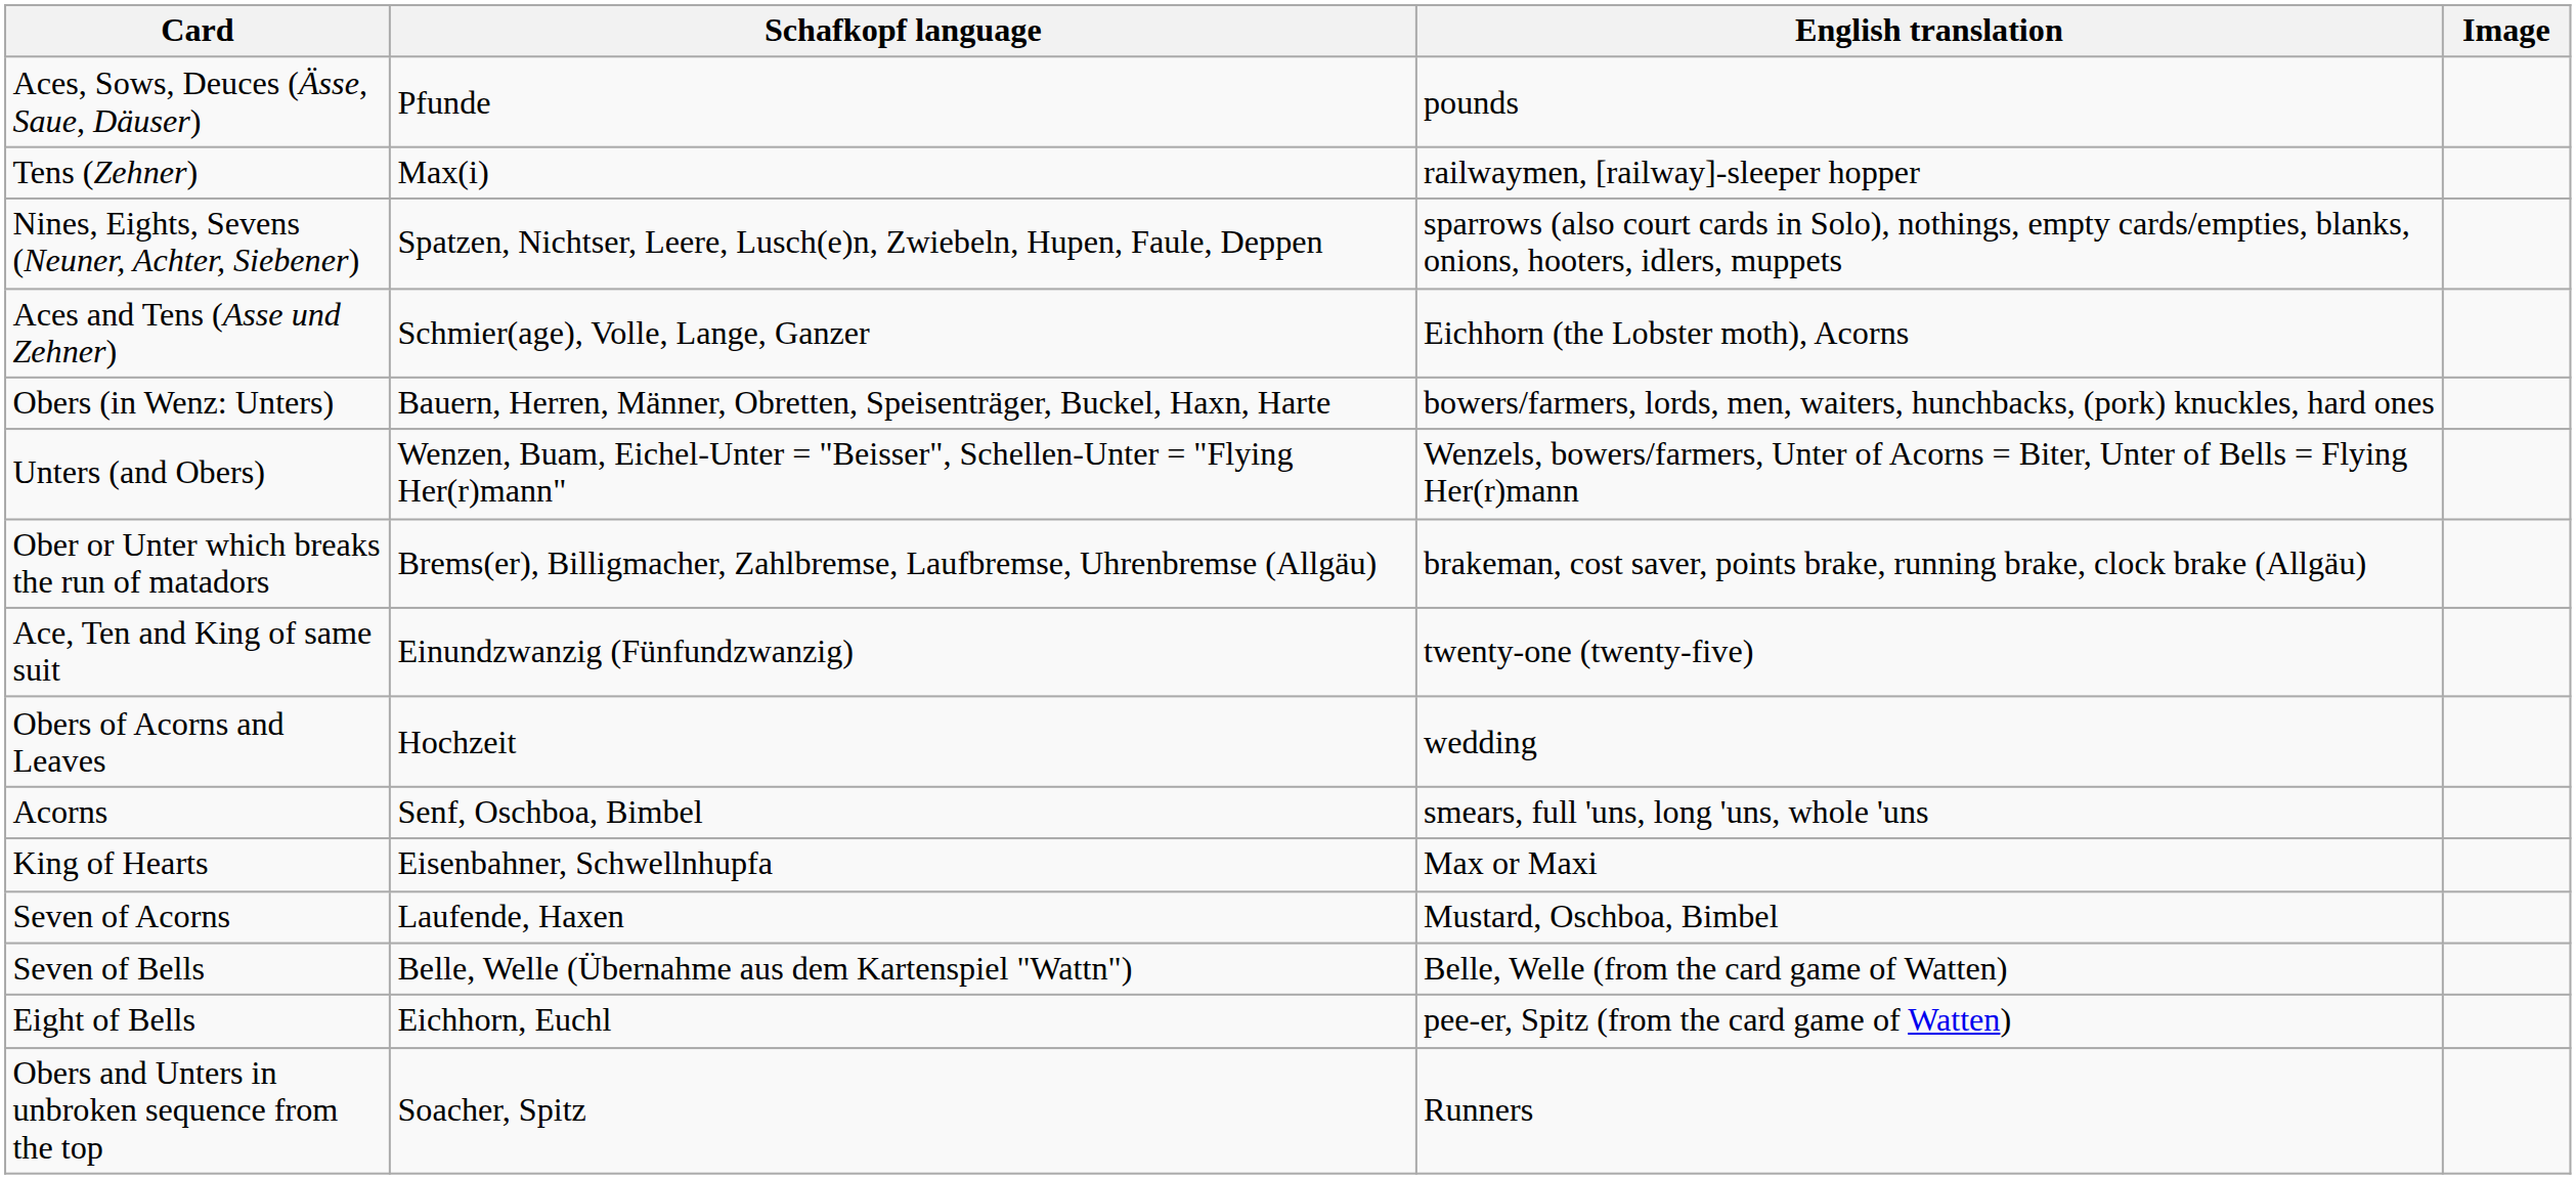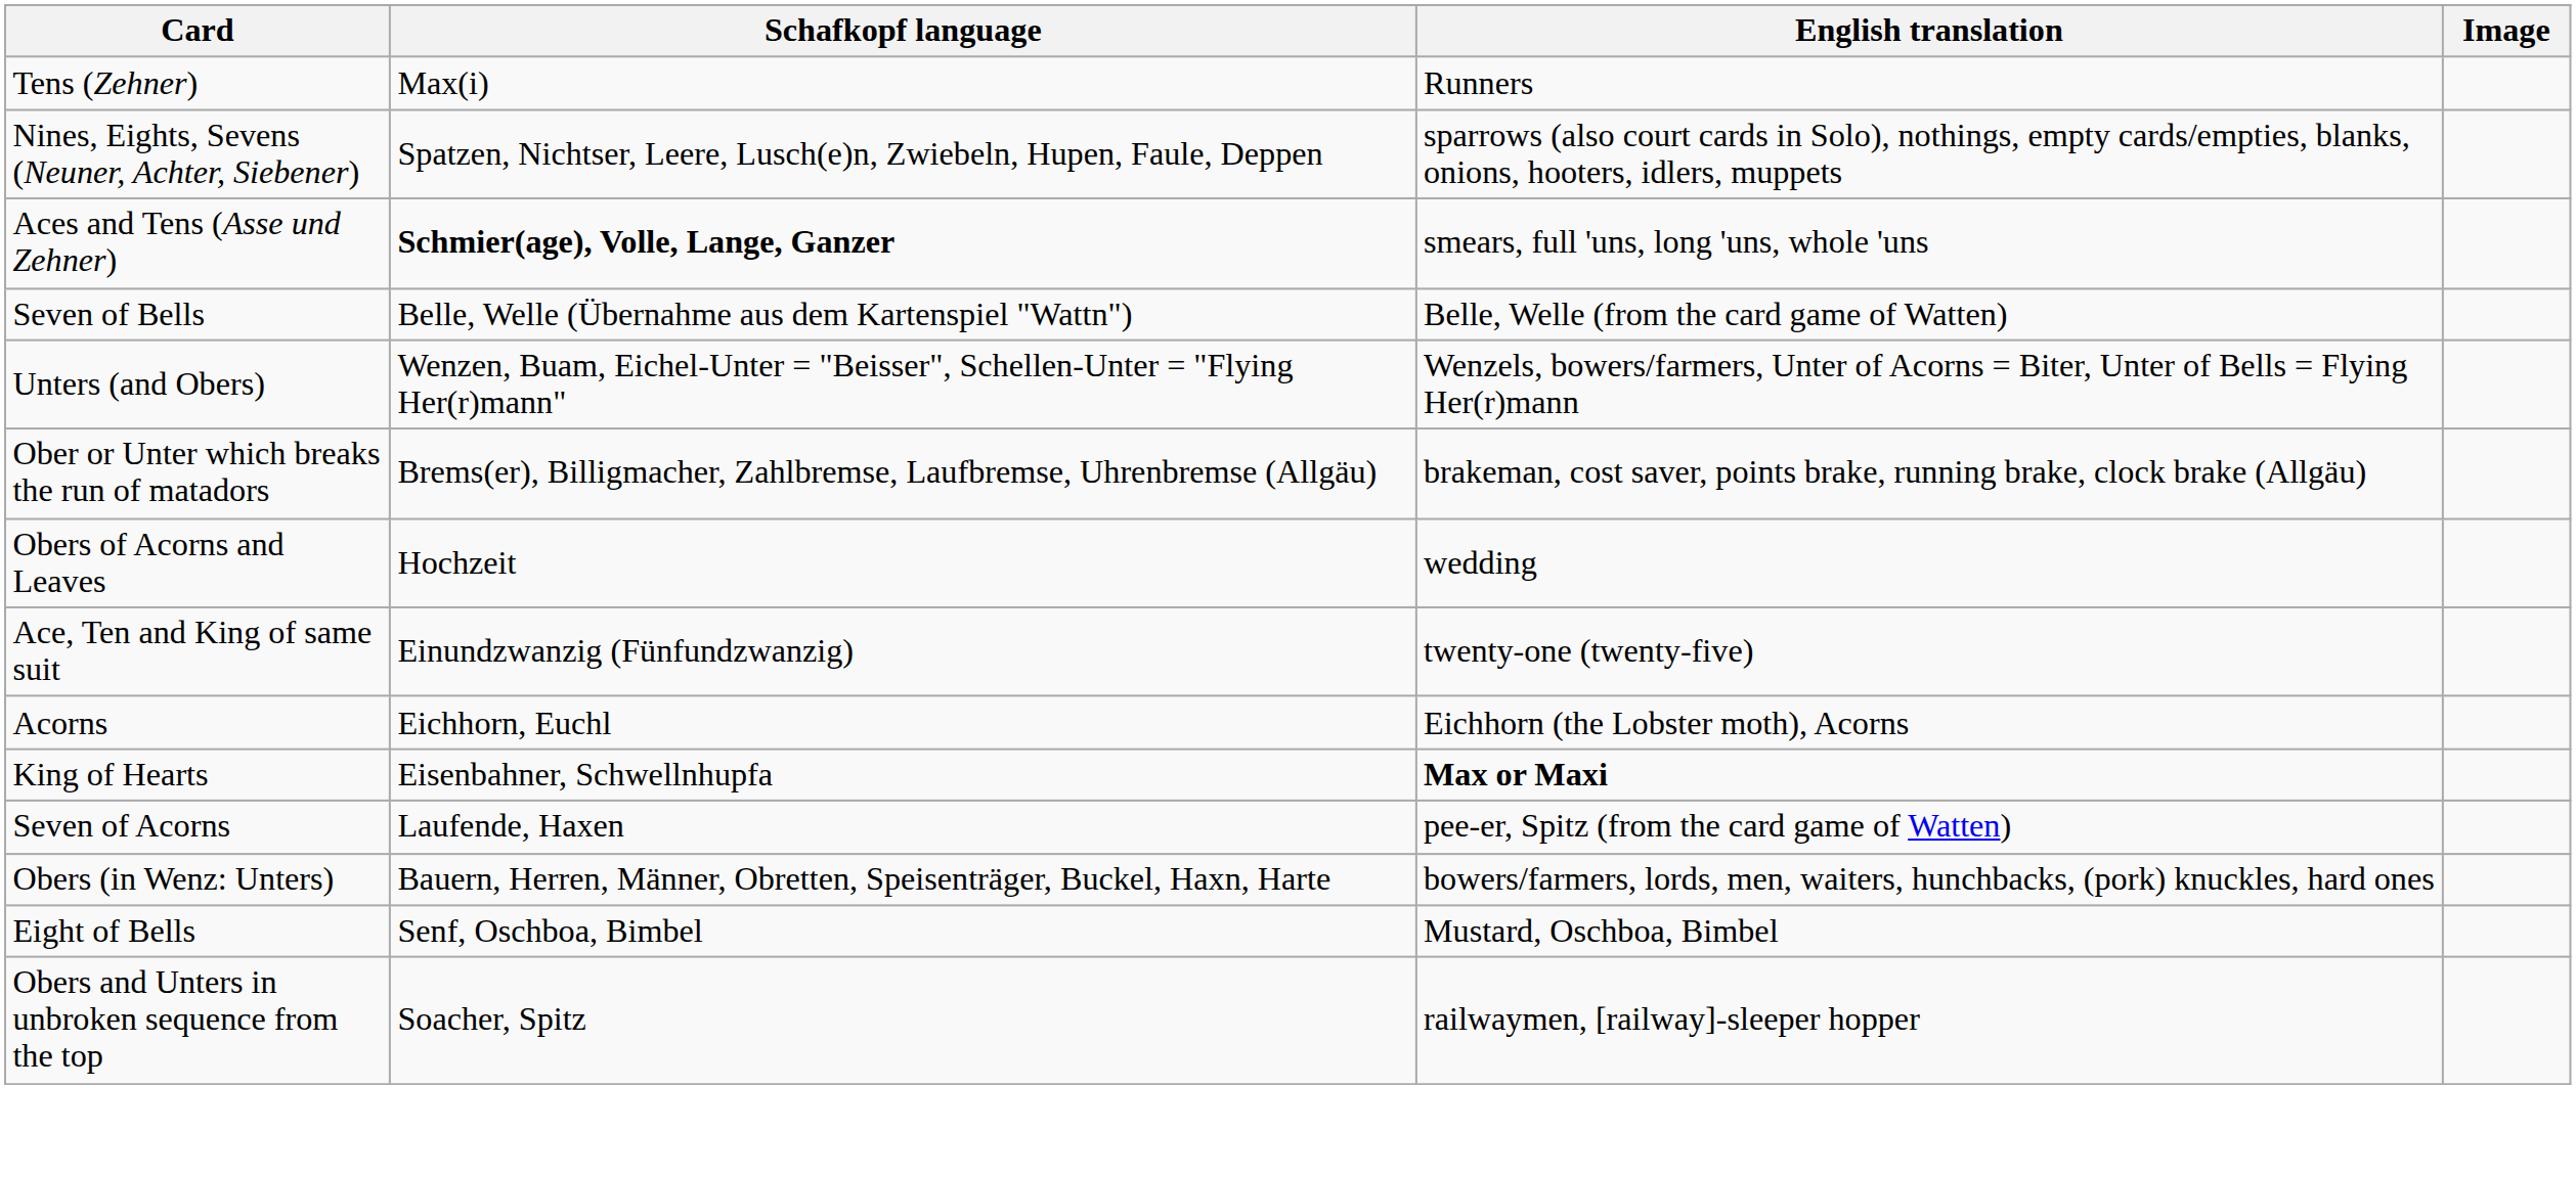- row: Aces, Sows, Deuces (Ässe, Saue, Däuser) | Pfunde | pounds
Tens (Zehner) | English translation: railwaymen, [railway]-sleeper hopper -> Runners
Aces and Tens (Asse und Zehner) | Schafkopf language: normal -> bold
Aces and Tens (Asse und Zehner) | English translation: Eichhorn (the Lobster moth), Acorns -> smears, full 'uns, long 'uns, whole 'uns
rows swapped: Obers (in Wenz: Unters) <-> Seven of Bells
rows swapped: Obers of Acorns and Leaves <-> Ace, Ten and King of same suit
Acorns | Schafkopf language: Senf, Oschboa, Bimbel -> Eichhorn, Euchl
Acorns | English translation: smears, full 'uns, long 'uns, whole 'uns -> Eichhorn (the Lobster moth), Acorns
King of Hearts | English translation: normal -> bold
Seven of Acorns | English translation: Mustard, Oschboa, Bimbel -> pee-er, Spitz (from the card game of Watten)
Eight of Bells | Schafkopf language: Eichhorn, Euchl -> Senf, Oschboa, Bimbel
Eight of Bells | English translation: pee-er, Spitz (from the card game of Watten) -> Mustard, Oschboa, Bimbel
Obers and Unters in unbroken sequence from the top | English translation: Runners -> railwaymen, [railway]-sleeper hopper
